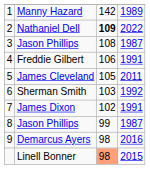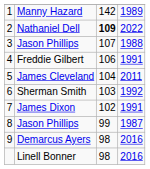3 / Jason Phillips | column 3: 108 -> 107
3 / Jason Phillips | column 4: 1987 -> 1988
James Cleveland | column 3: 105 -> 104
Linell Bonner | column 3: lightsalmon background -> no background
Linell Bonner | column 4: 2015 -> 2016
